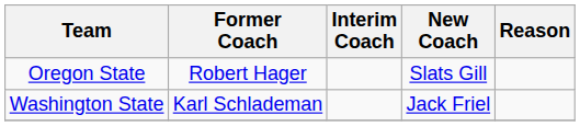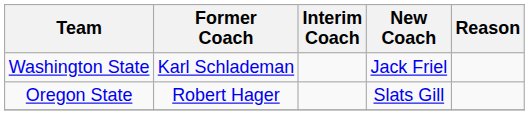rows swapped: Oregon State <-> Washington State
